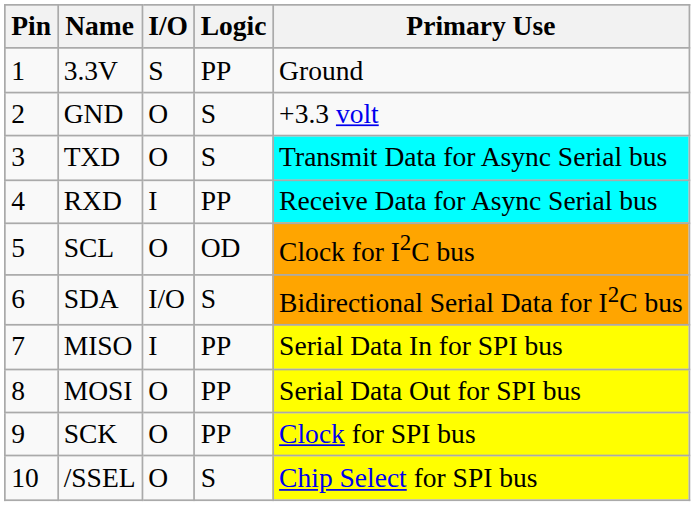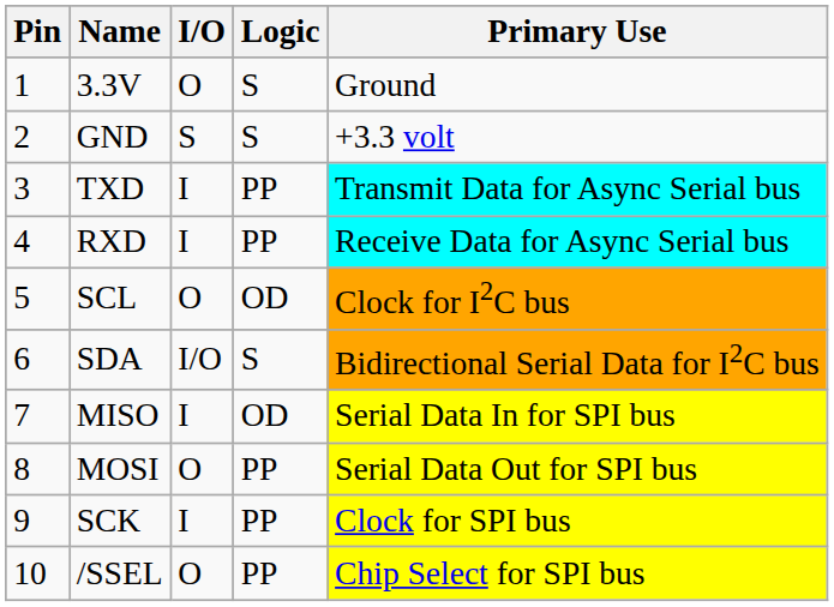3.3V | I/O: S -> O
3.3V | Logic: PP -> S
GND | I/O: O -> S
TXD | I/O: O -> I
TXD | Logic: S -> PP
MISO | Logic: PP -> OD
SCK | I/O: O -> I
/SSEL | Logic: S -> PP
